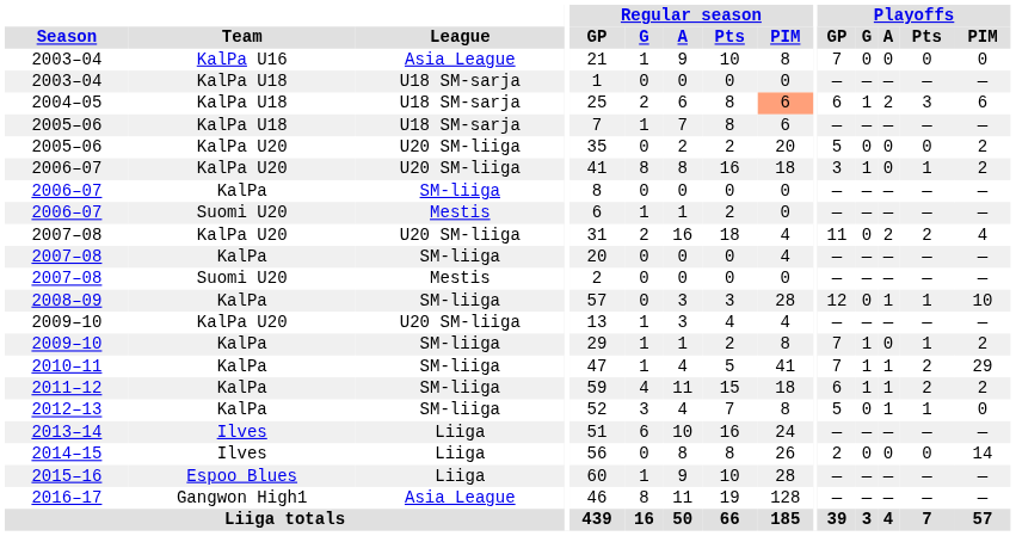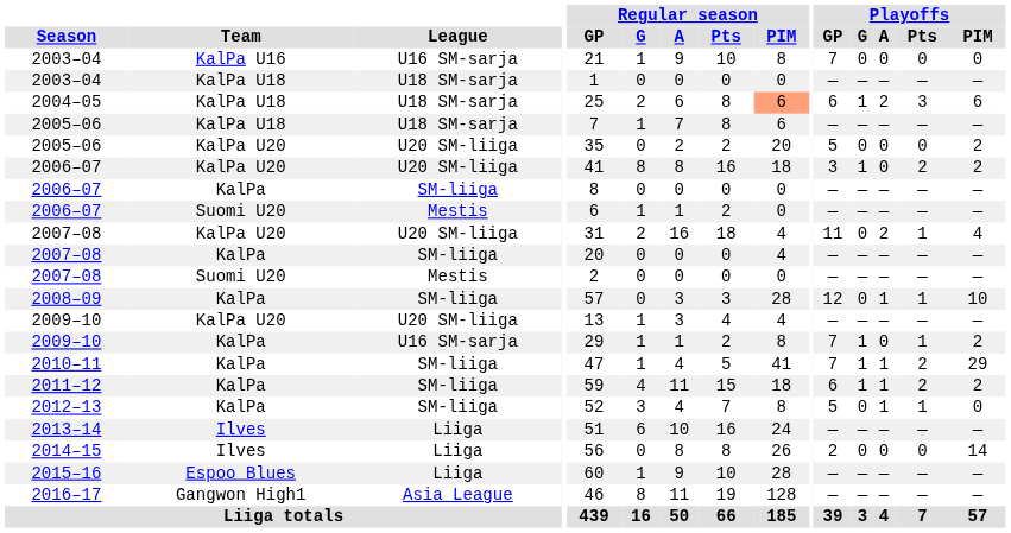2003–04 / KalPa U16 | League: Asia League -> U16 SM-sarja
2006–07 / KalPa U20 | Playoffs / Pts: 1 -> 2
2007–08 / KalPa U20 | Playoffs / Pts: 2 -> 1
2009–10 / KalPa | League: SM-liiga -> U16 SM-sarja
